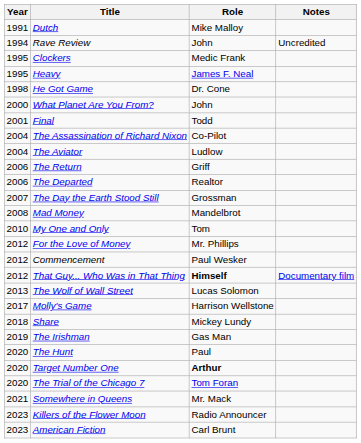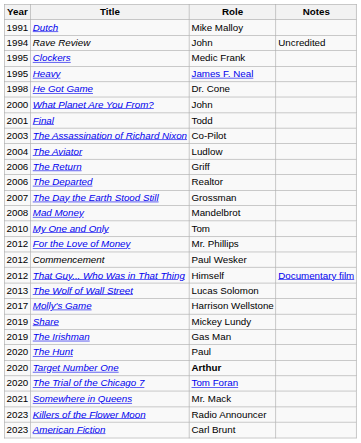The Assassination of Richard Nixon | Year: 2004 -> 2003
That Guy... Who Was in That Thing | Role: bold -> normal
Share | Year: 2018 -> 2019
